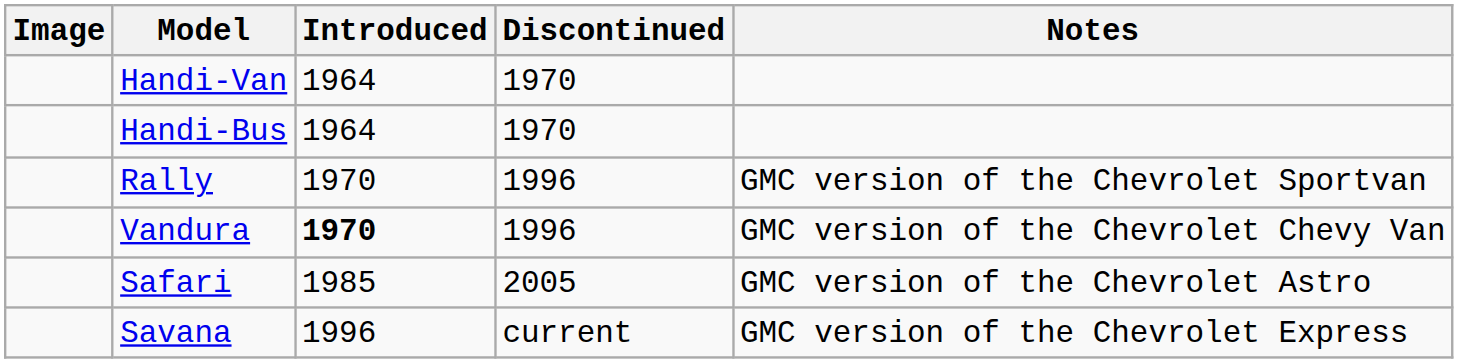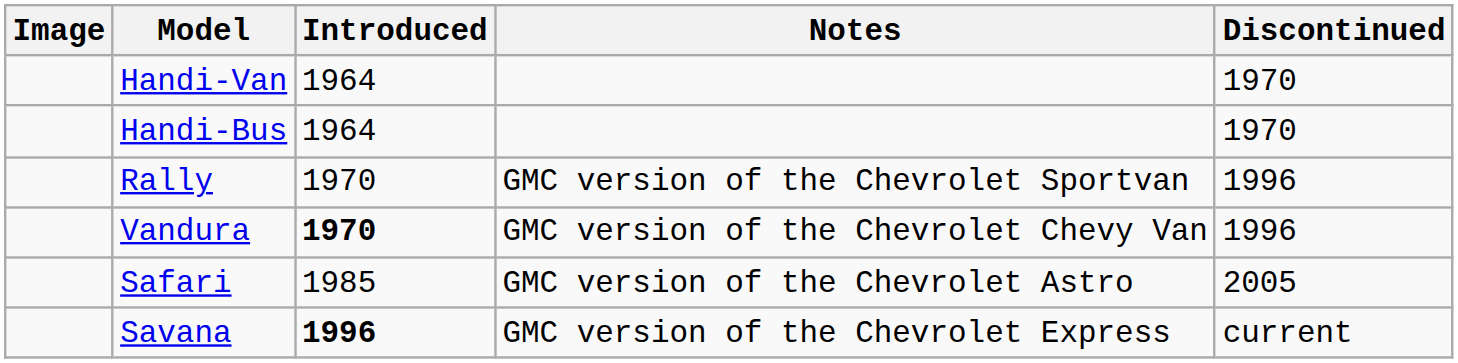columns swapped: Discontinued <-> Notes
Savana | Introduced: normal -> bold
